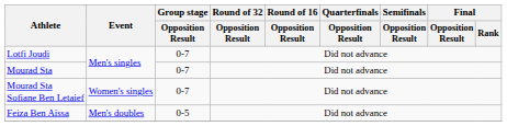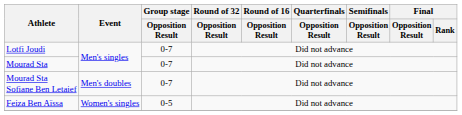Mourad Sta Sofiane Ben Letaief | Event: Women's singles -> Men's doubles
Feiza Ben Aïssa | Event: Men's doubles -> Women's singles
